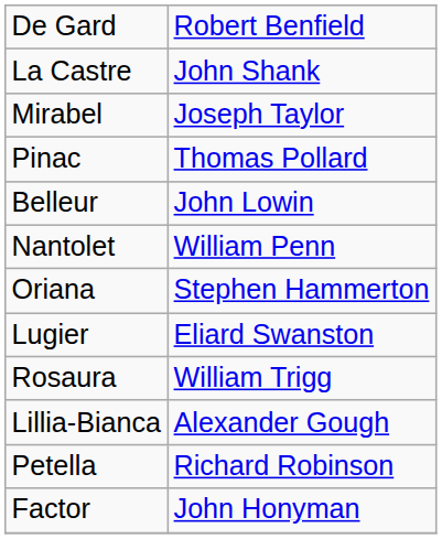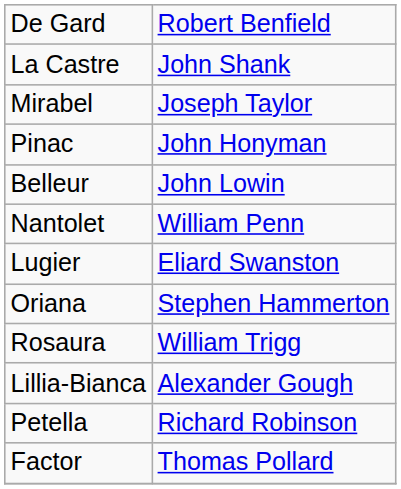Pinac | column 2: Thomas Pollard -> John Honyman
rows swapped: Lugier <-> Oriana
Factor | column 2: John Honyman -> Thomas Pollard
